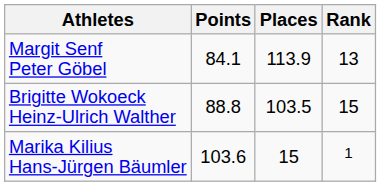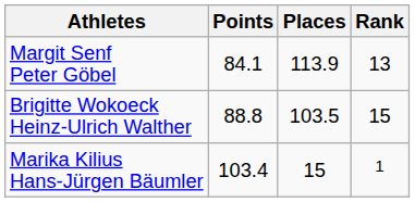Marika Kilius Hans-Jürgen Bäumler | Points: 103.6 -> 103.4
